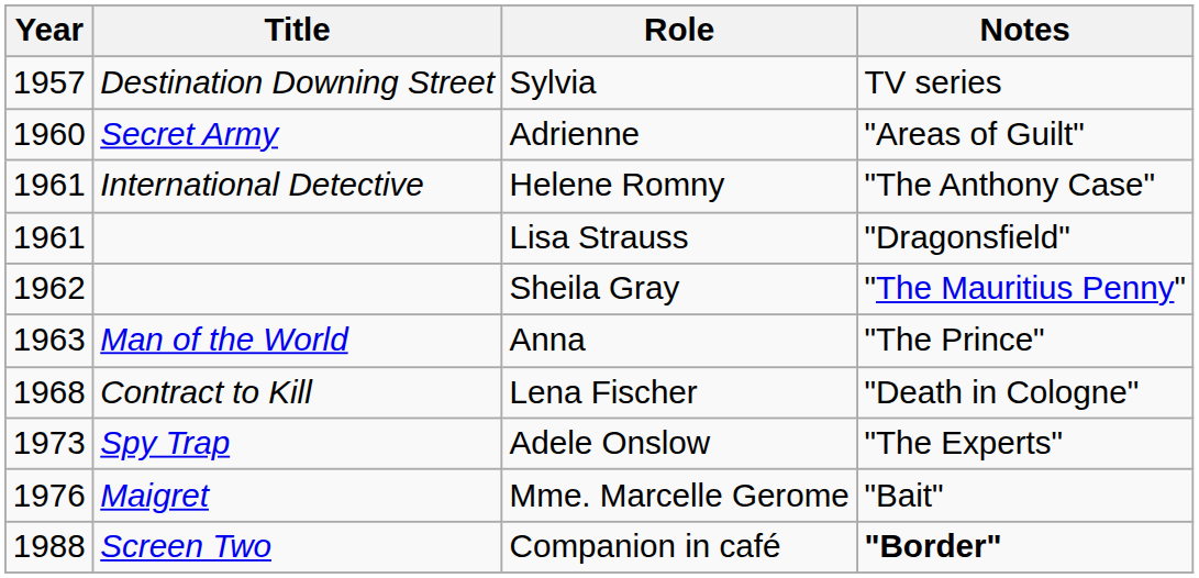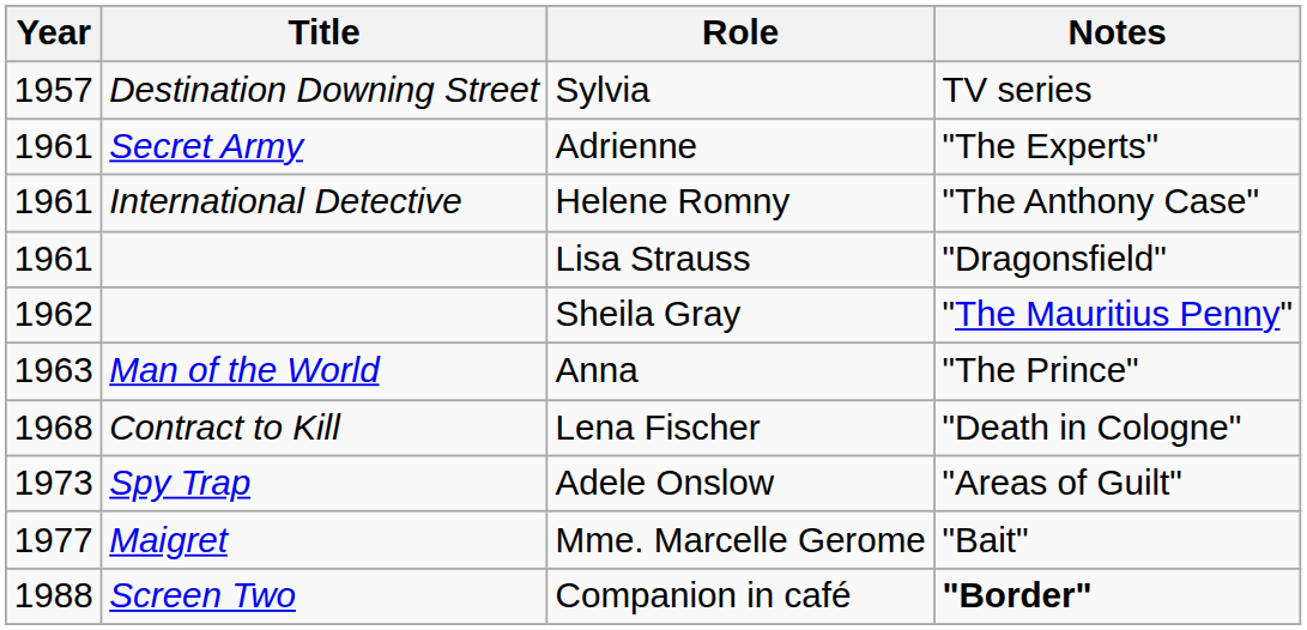Adrienne | Year: 1960 -> 1961
Adrienne | Notes: "Areas of Guilt" -> "The Experts"
Adele Onslow | Notes: "The Experts" -> "Areas of Guilt"
Mme. Marcelle Gerome | Year: 1976 -> 1977
